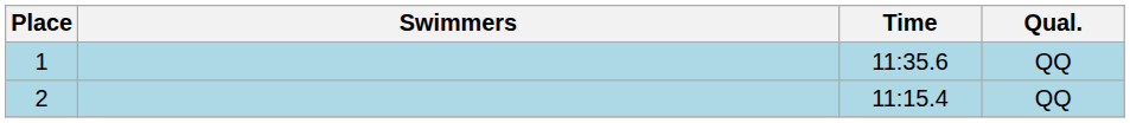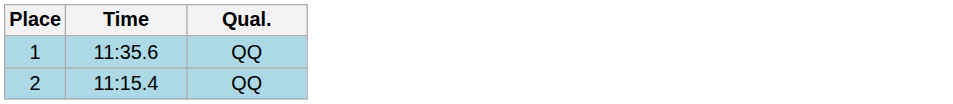- column: Swimmers
